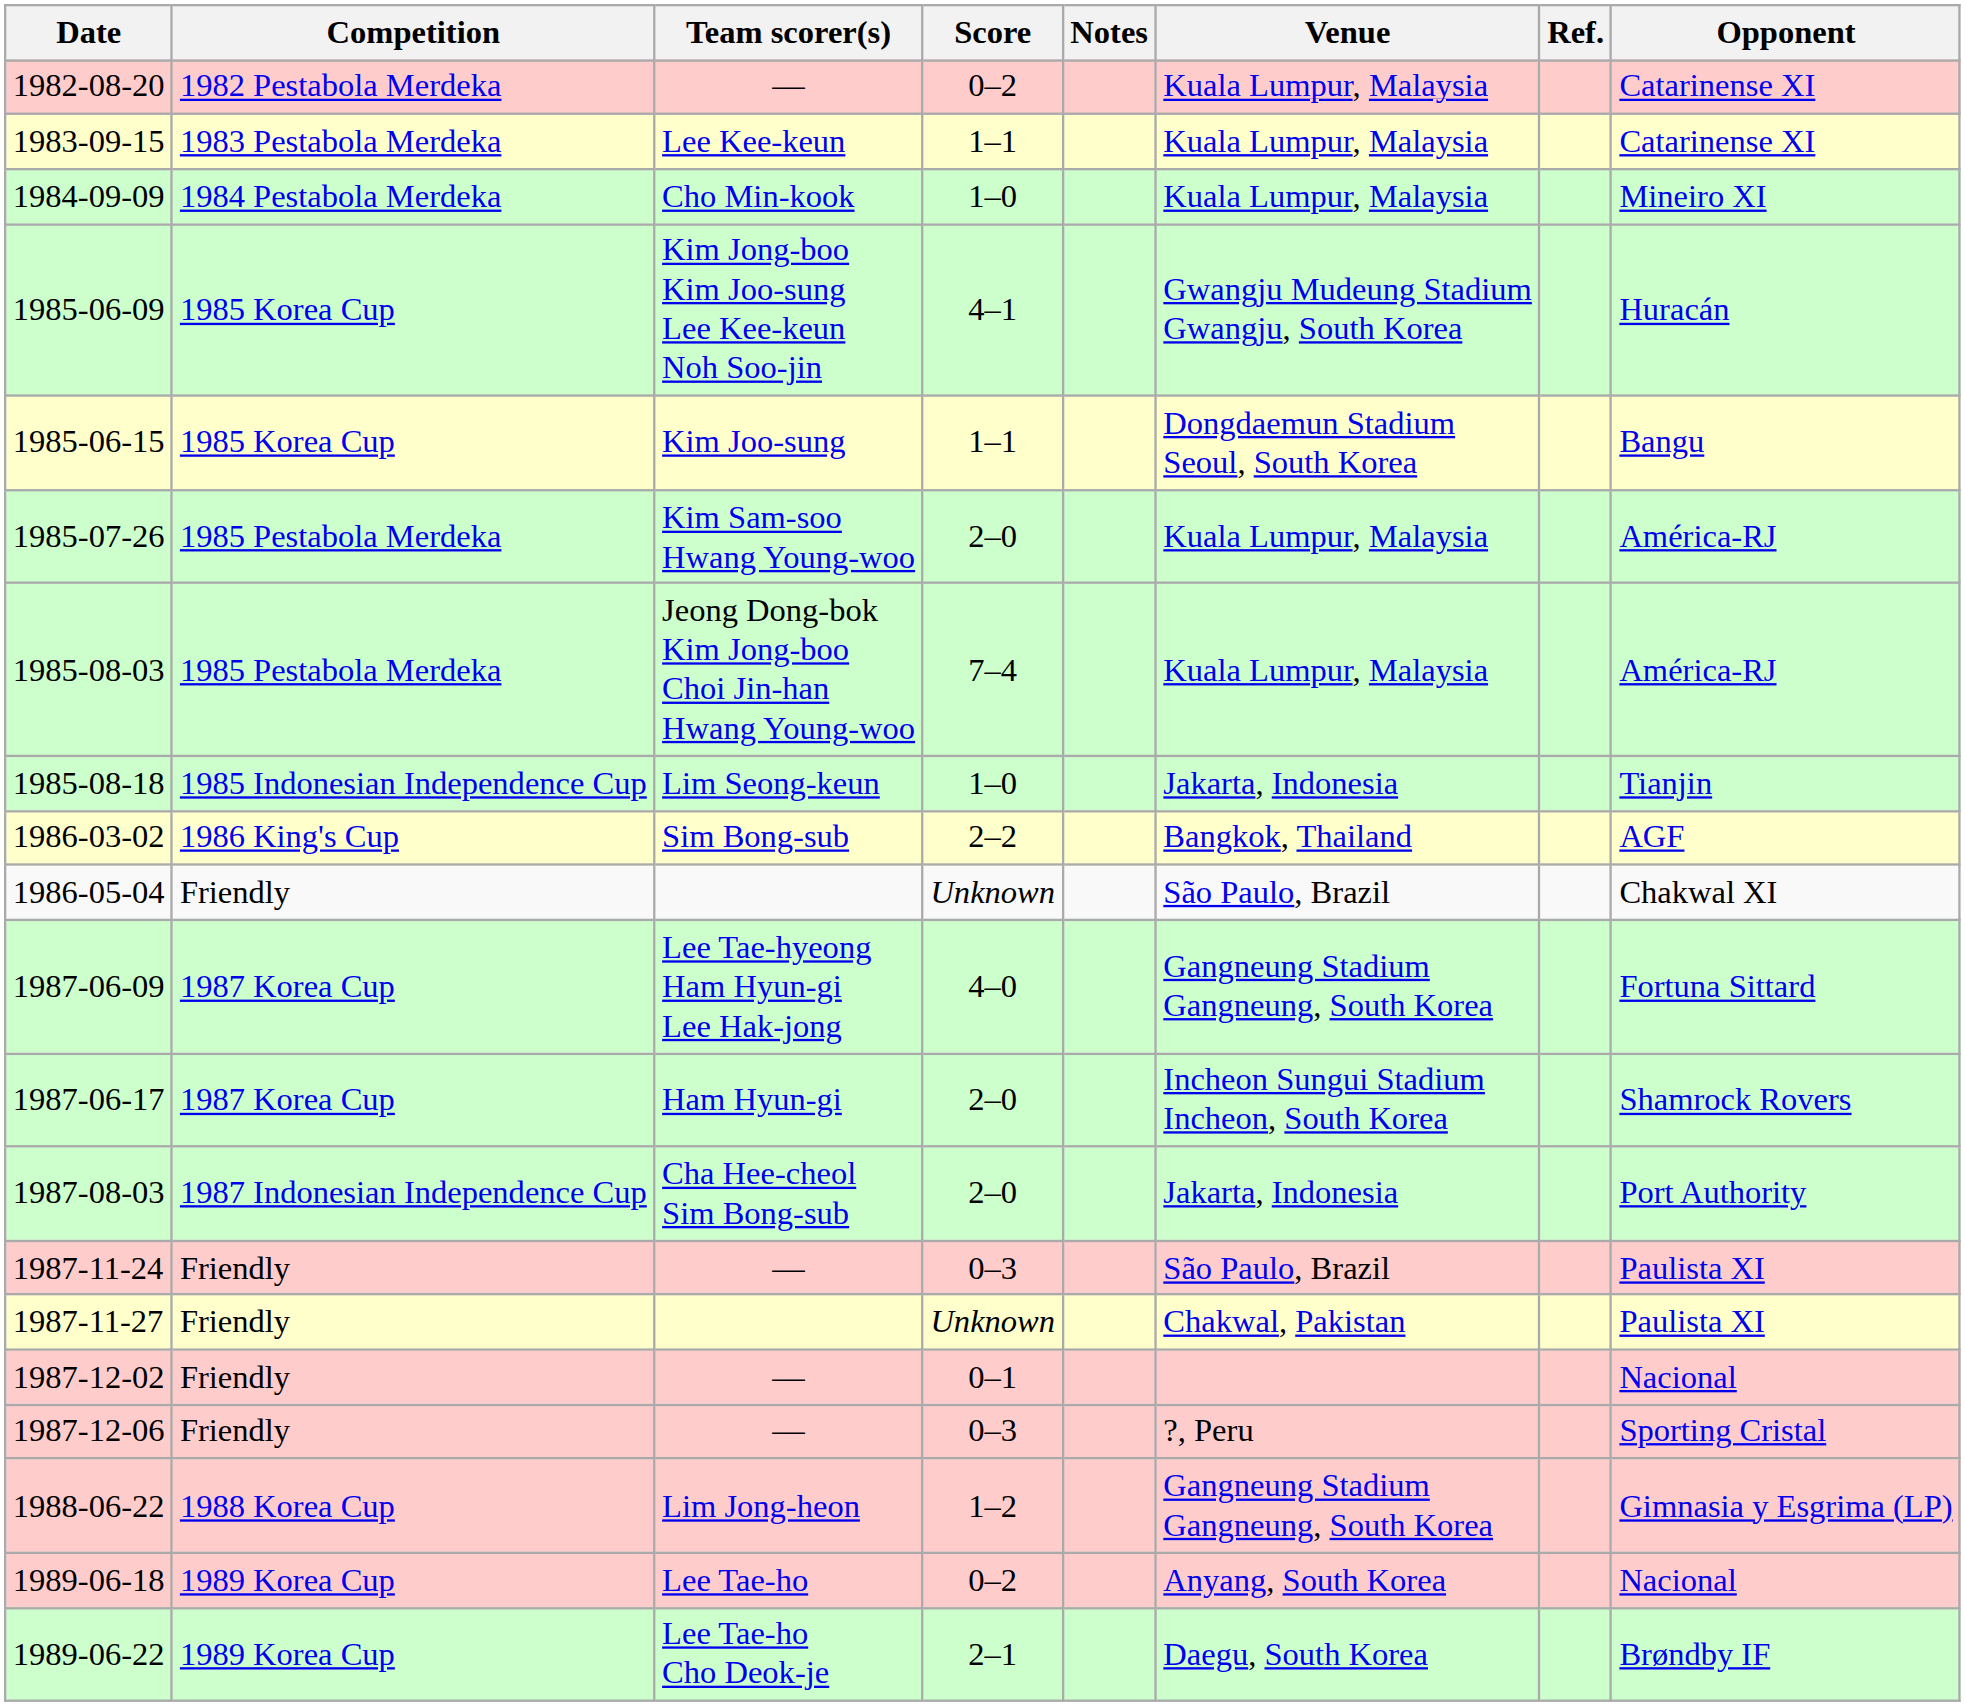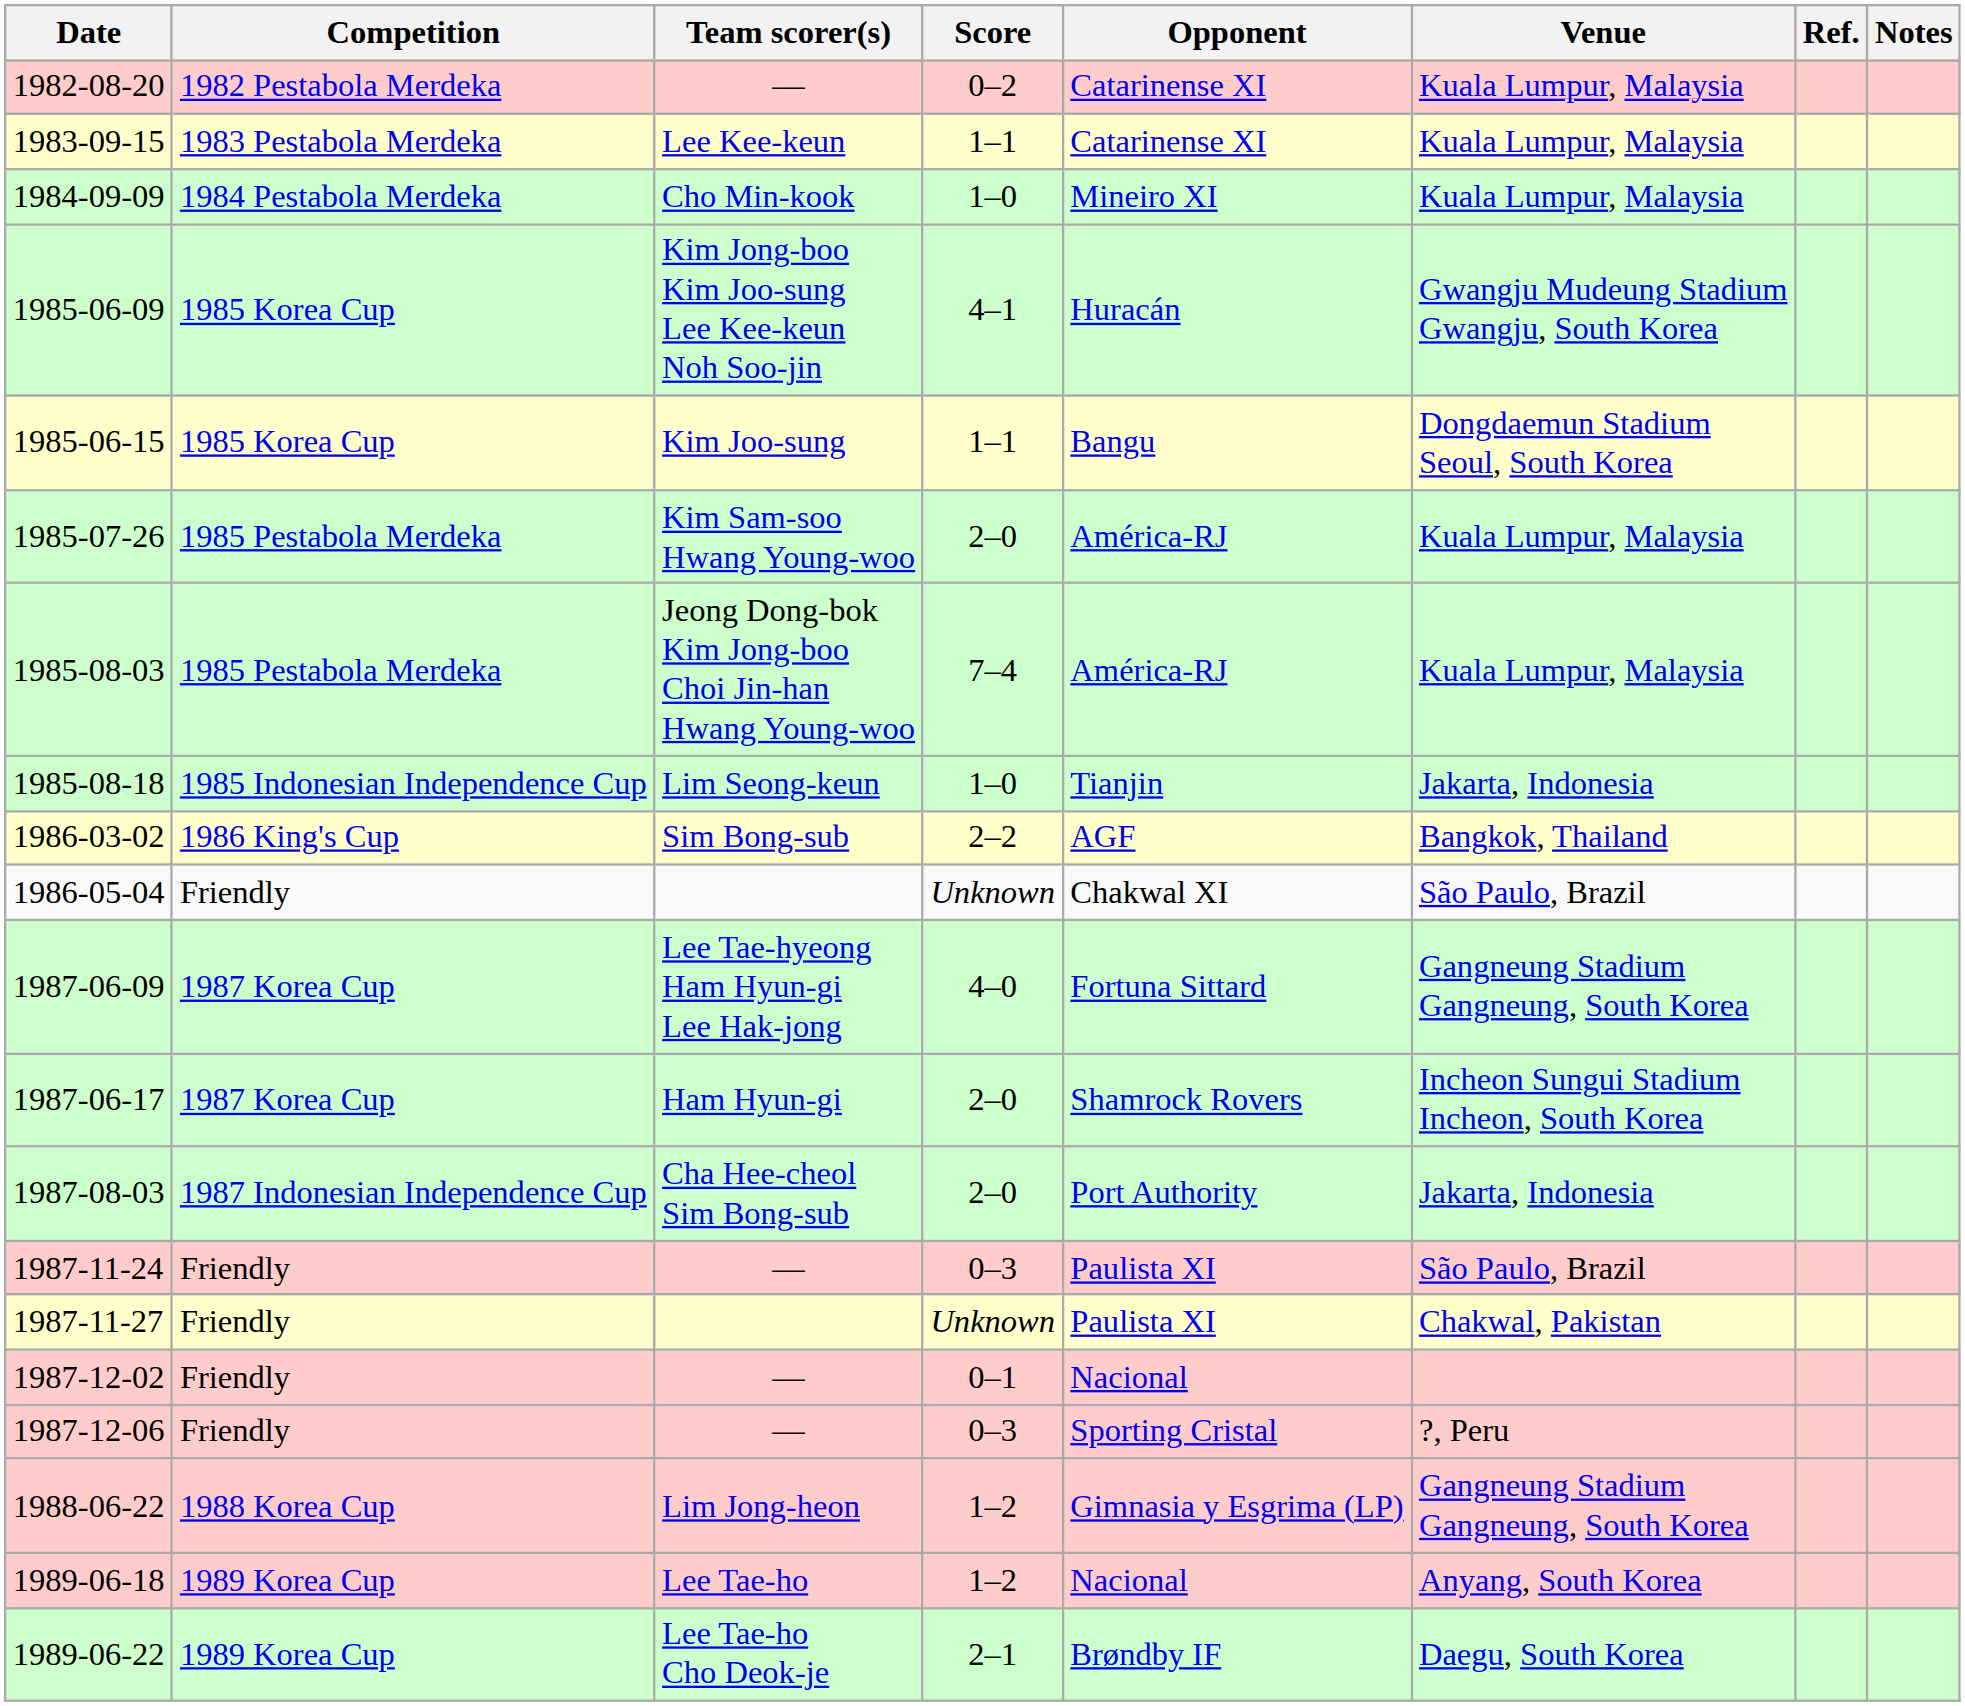columns swapped: Opponent <-> Notes
1989-06-18 | Score: 0–2 -> 1–2
